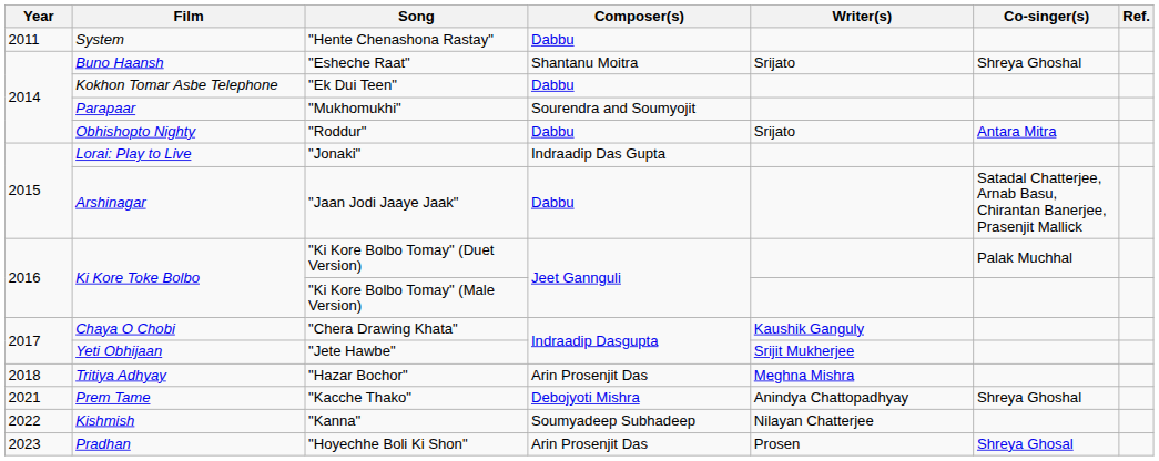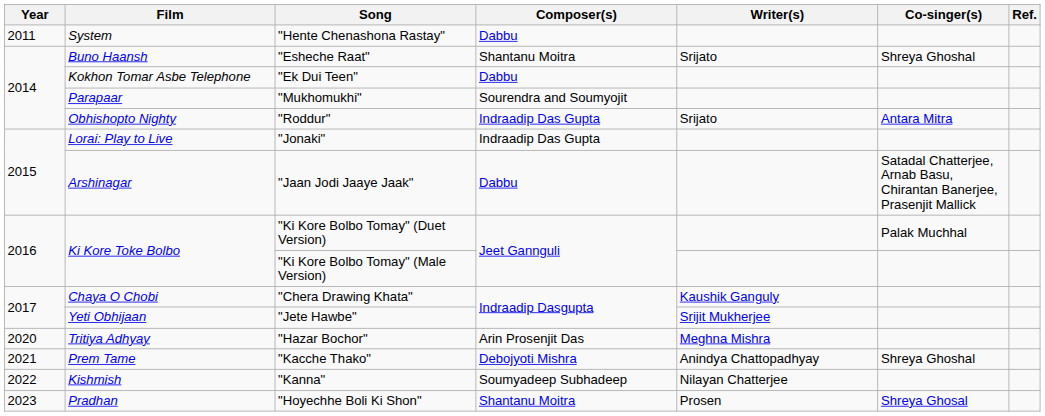"Roddur" | Composer(s): Dabbu -> Indraadip Das Gupta
"Hazar Bochor" | Year: 2018 -> 2020
"Hoyechhe Boli Ki Shon" | Composer(s): Arin Prosenjit Das -> Shantanu Moitra
